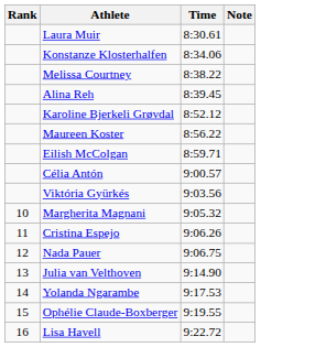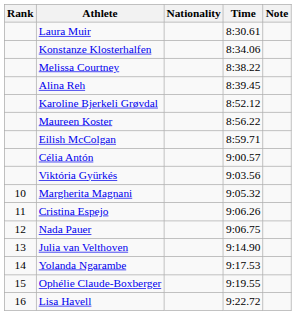+ column: Nationality
